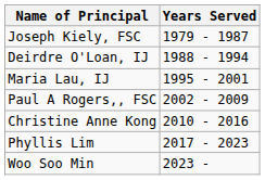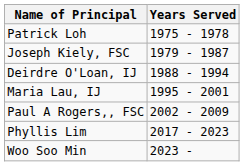+ row: Patrick Loh | 1975 - 1978
- row: Christine Anne Kong | 2010 - 2016
